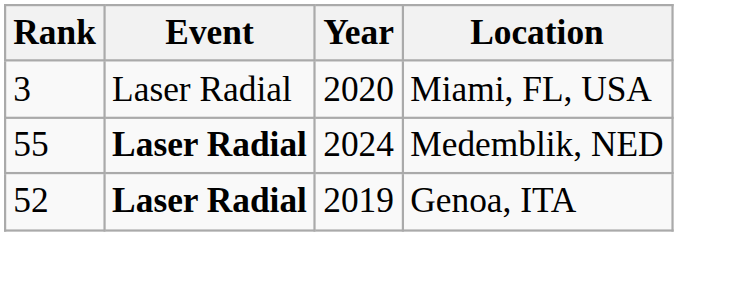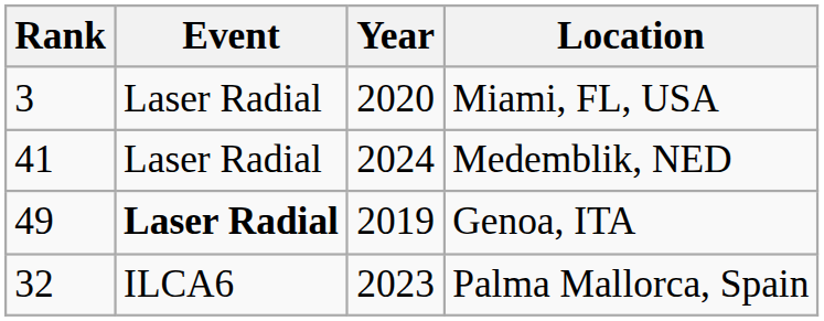Medemblik, NED | Rank: 55 -> 41
Medemblik, NED | Event: bold -> normal
Genoa, ITA | Rank: 52 -> 49
+ row: 32 | ILCA6 | 2023 | Palma Mallorca, Spain
